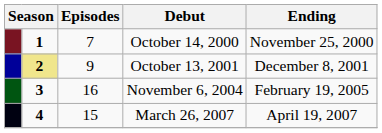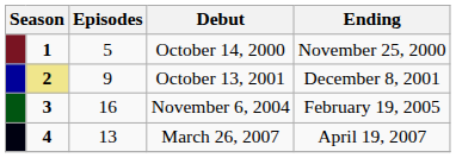October 14, 2000 | Episodes: 7 -> 5
March 26, 2007 | Episodes: 15 -> 13
